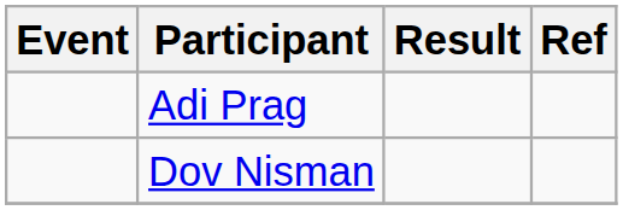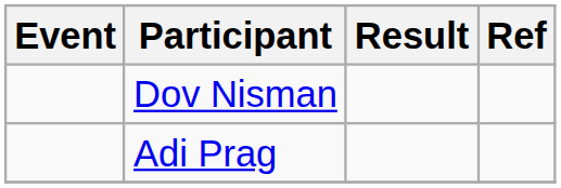rows swapped: Dov Nisman <-> Adi Prag
